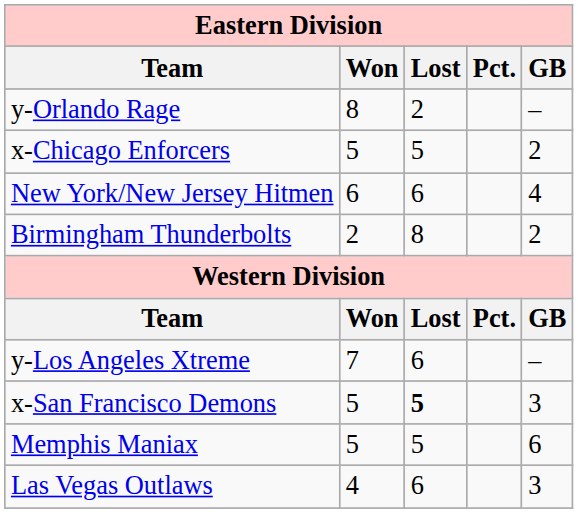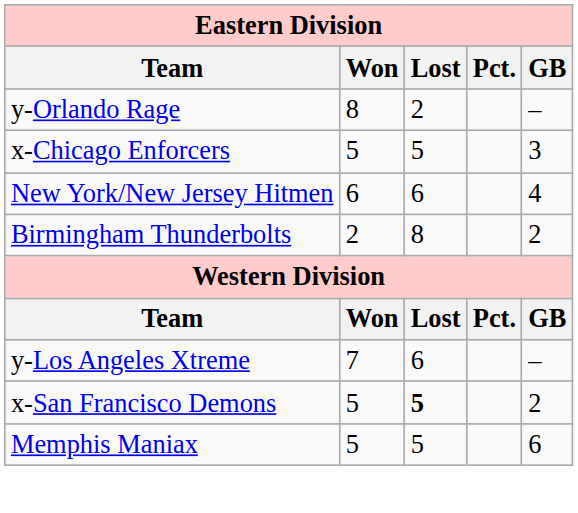x-Chicago Enforcers | GB: 2 -> 3
x-San Francisco Demons | GB: 3 -> 2
- row: Las Vegas Outlaws | 4 | 6 | 3
